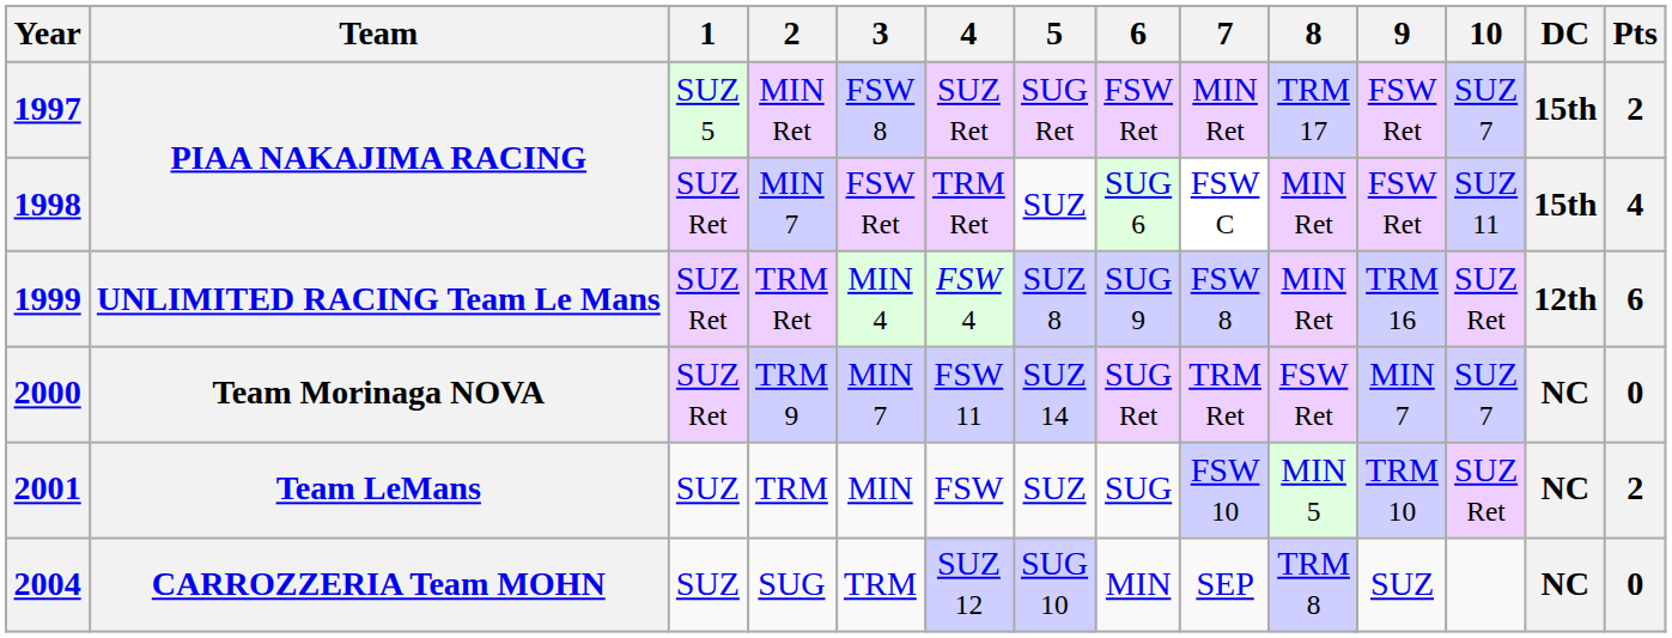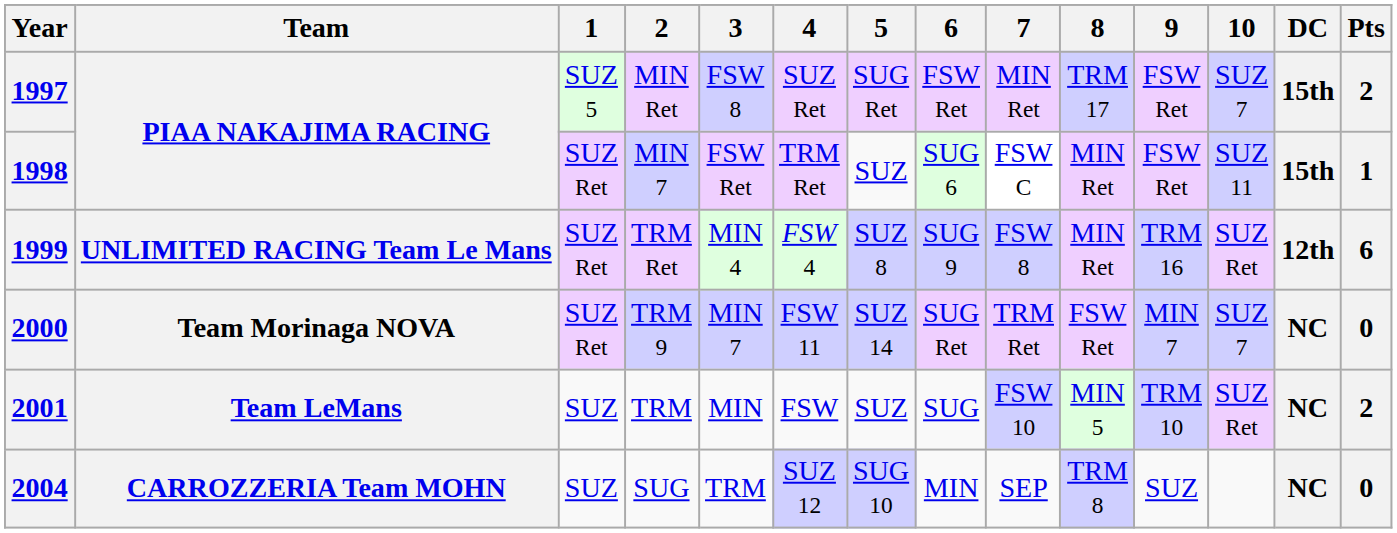1998 | Pts: 4 -> 1
